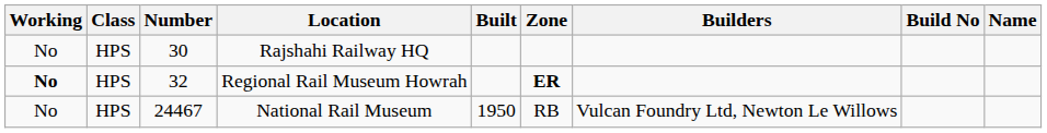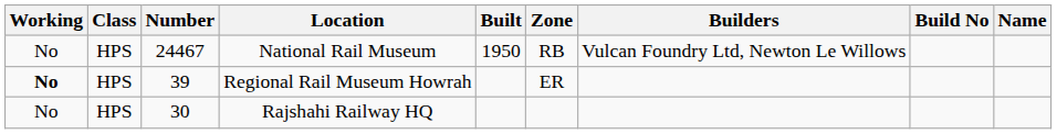rows swapped: Rajshahi Railway HQ <-> National Rail Museum
Regional Rail Museum Howrah | Number: 32 -> 39
Regional Rail Museum Howrah | Zone: bold -> normal
